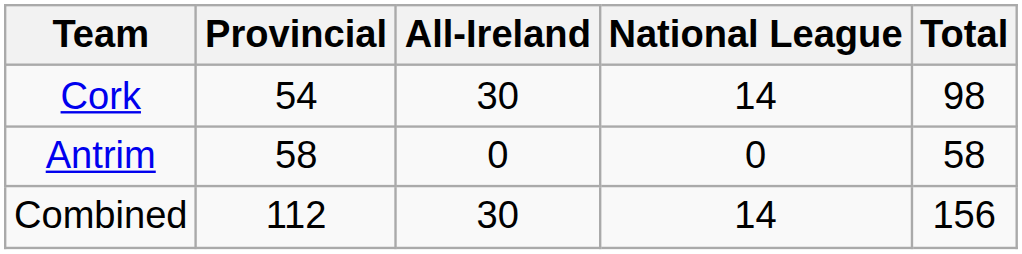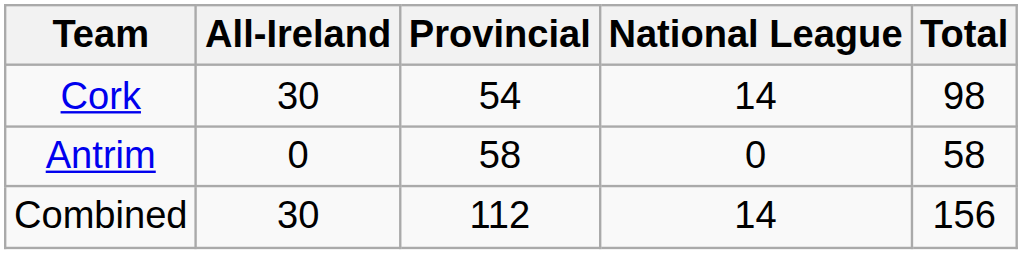columns swapped: All-Ireland <-> Provincial
